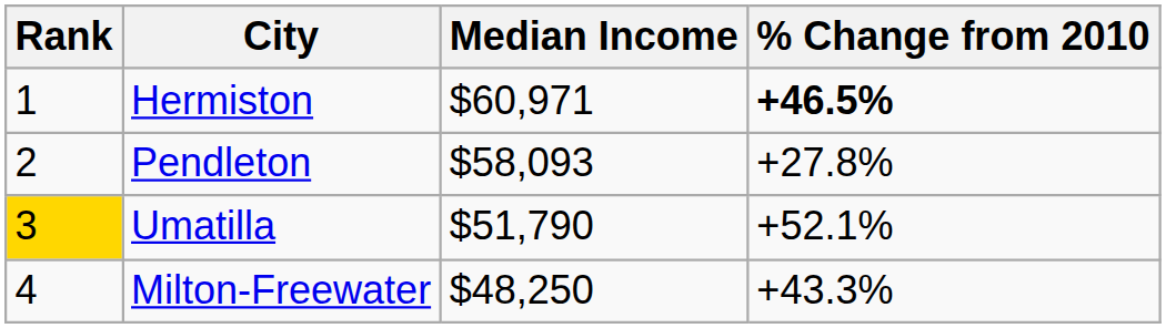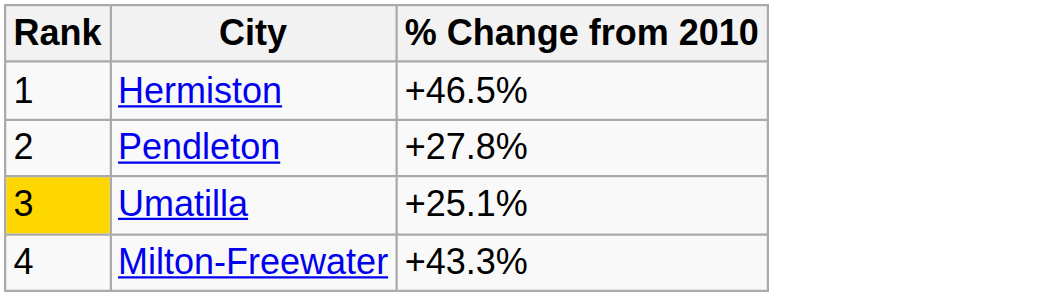- column: Median Income | $60,971 | $58,093 | $51,790 | $48,250
Hermiston | % Change from 2010: bold -> normal
Umatilla | % Change from 2010: +52.1% -> +25.1%
